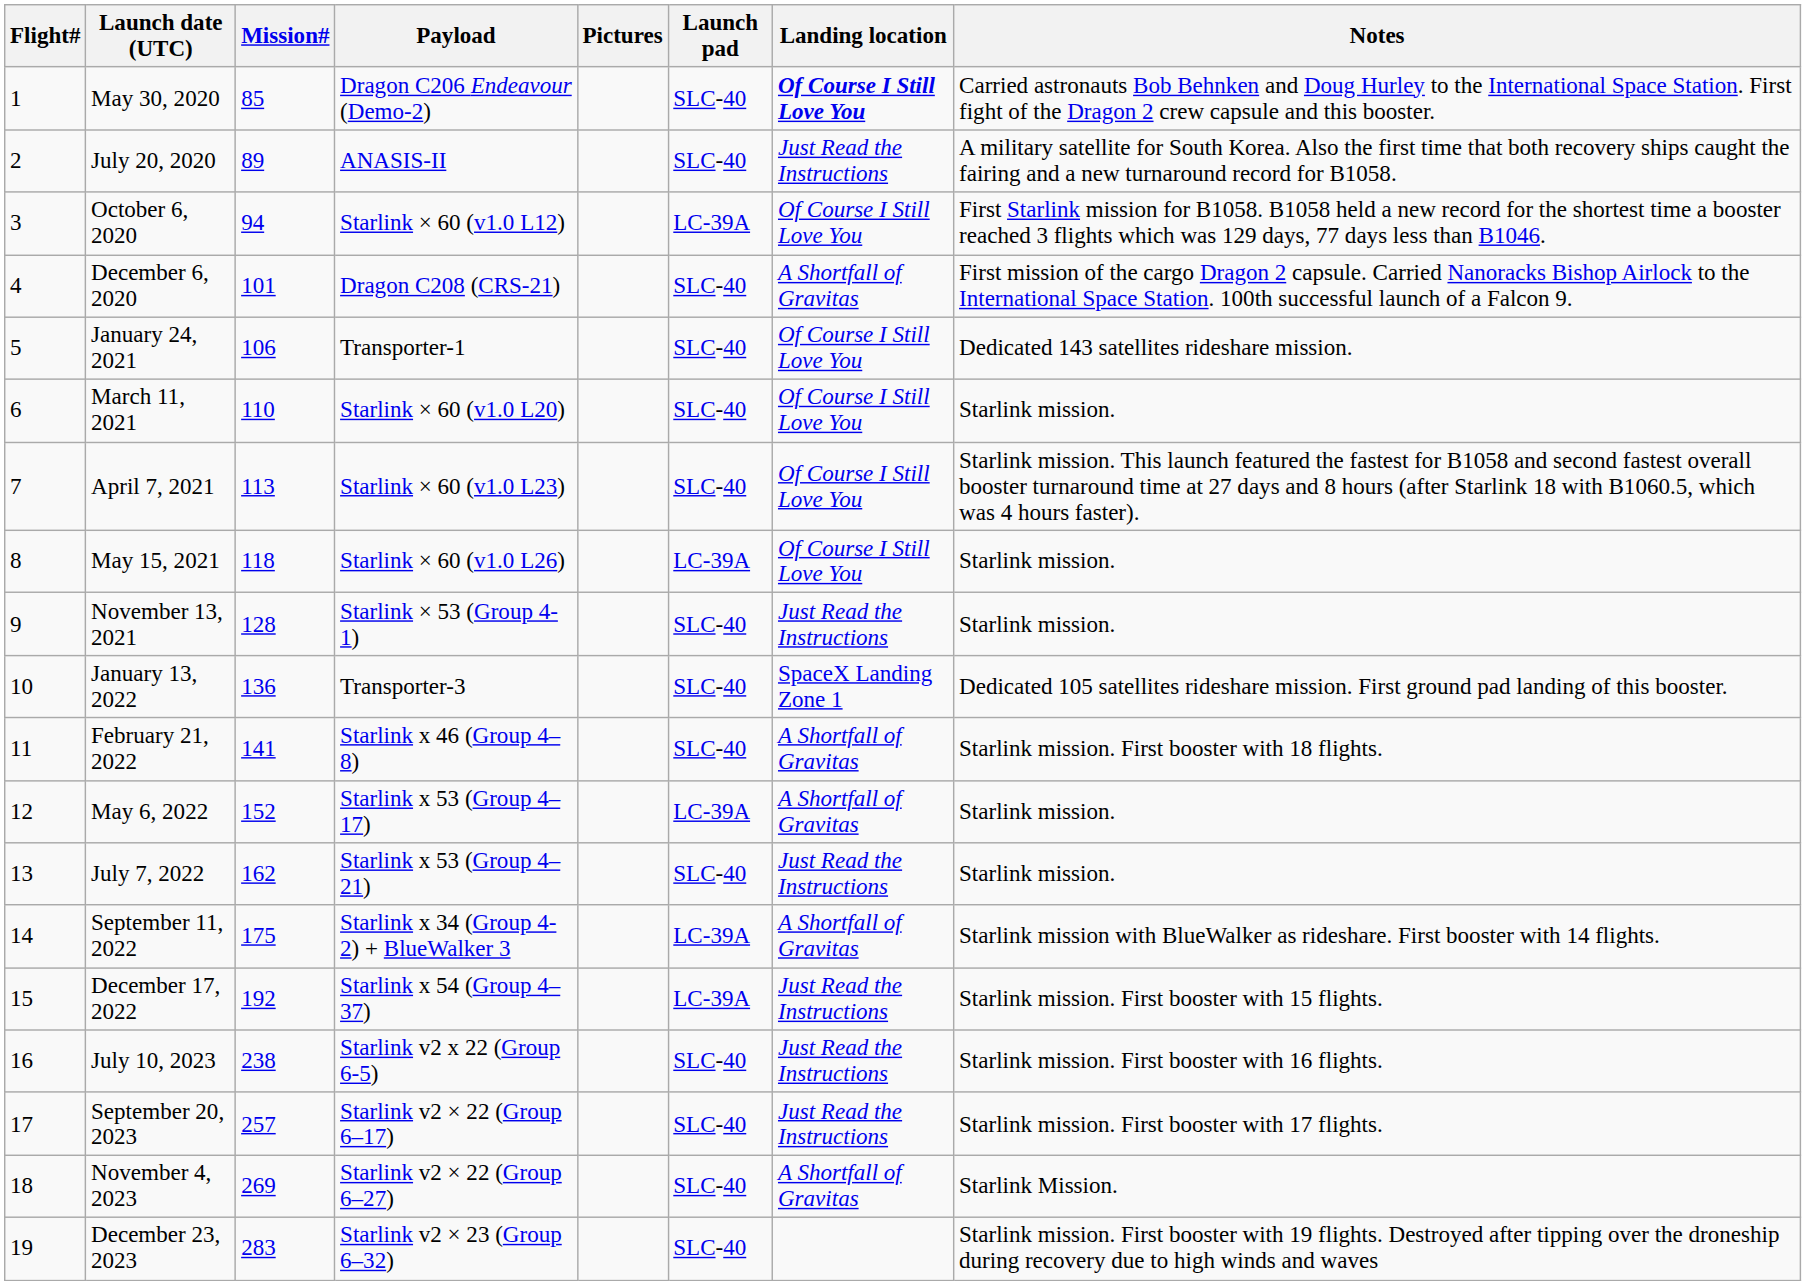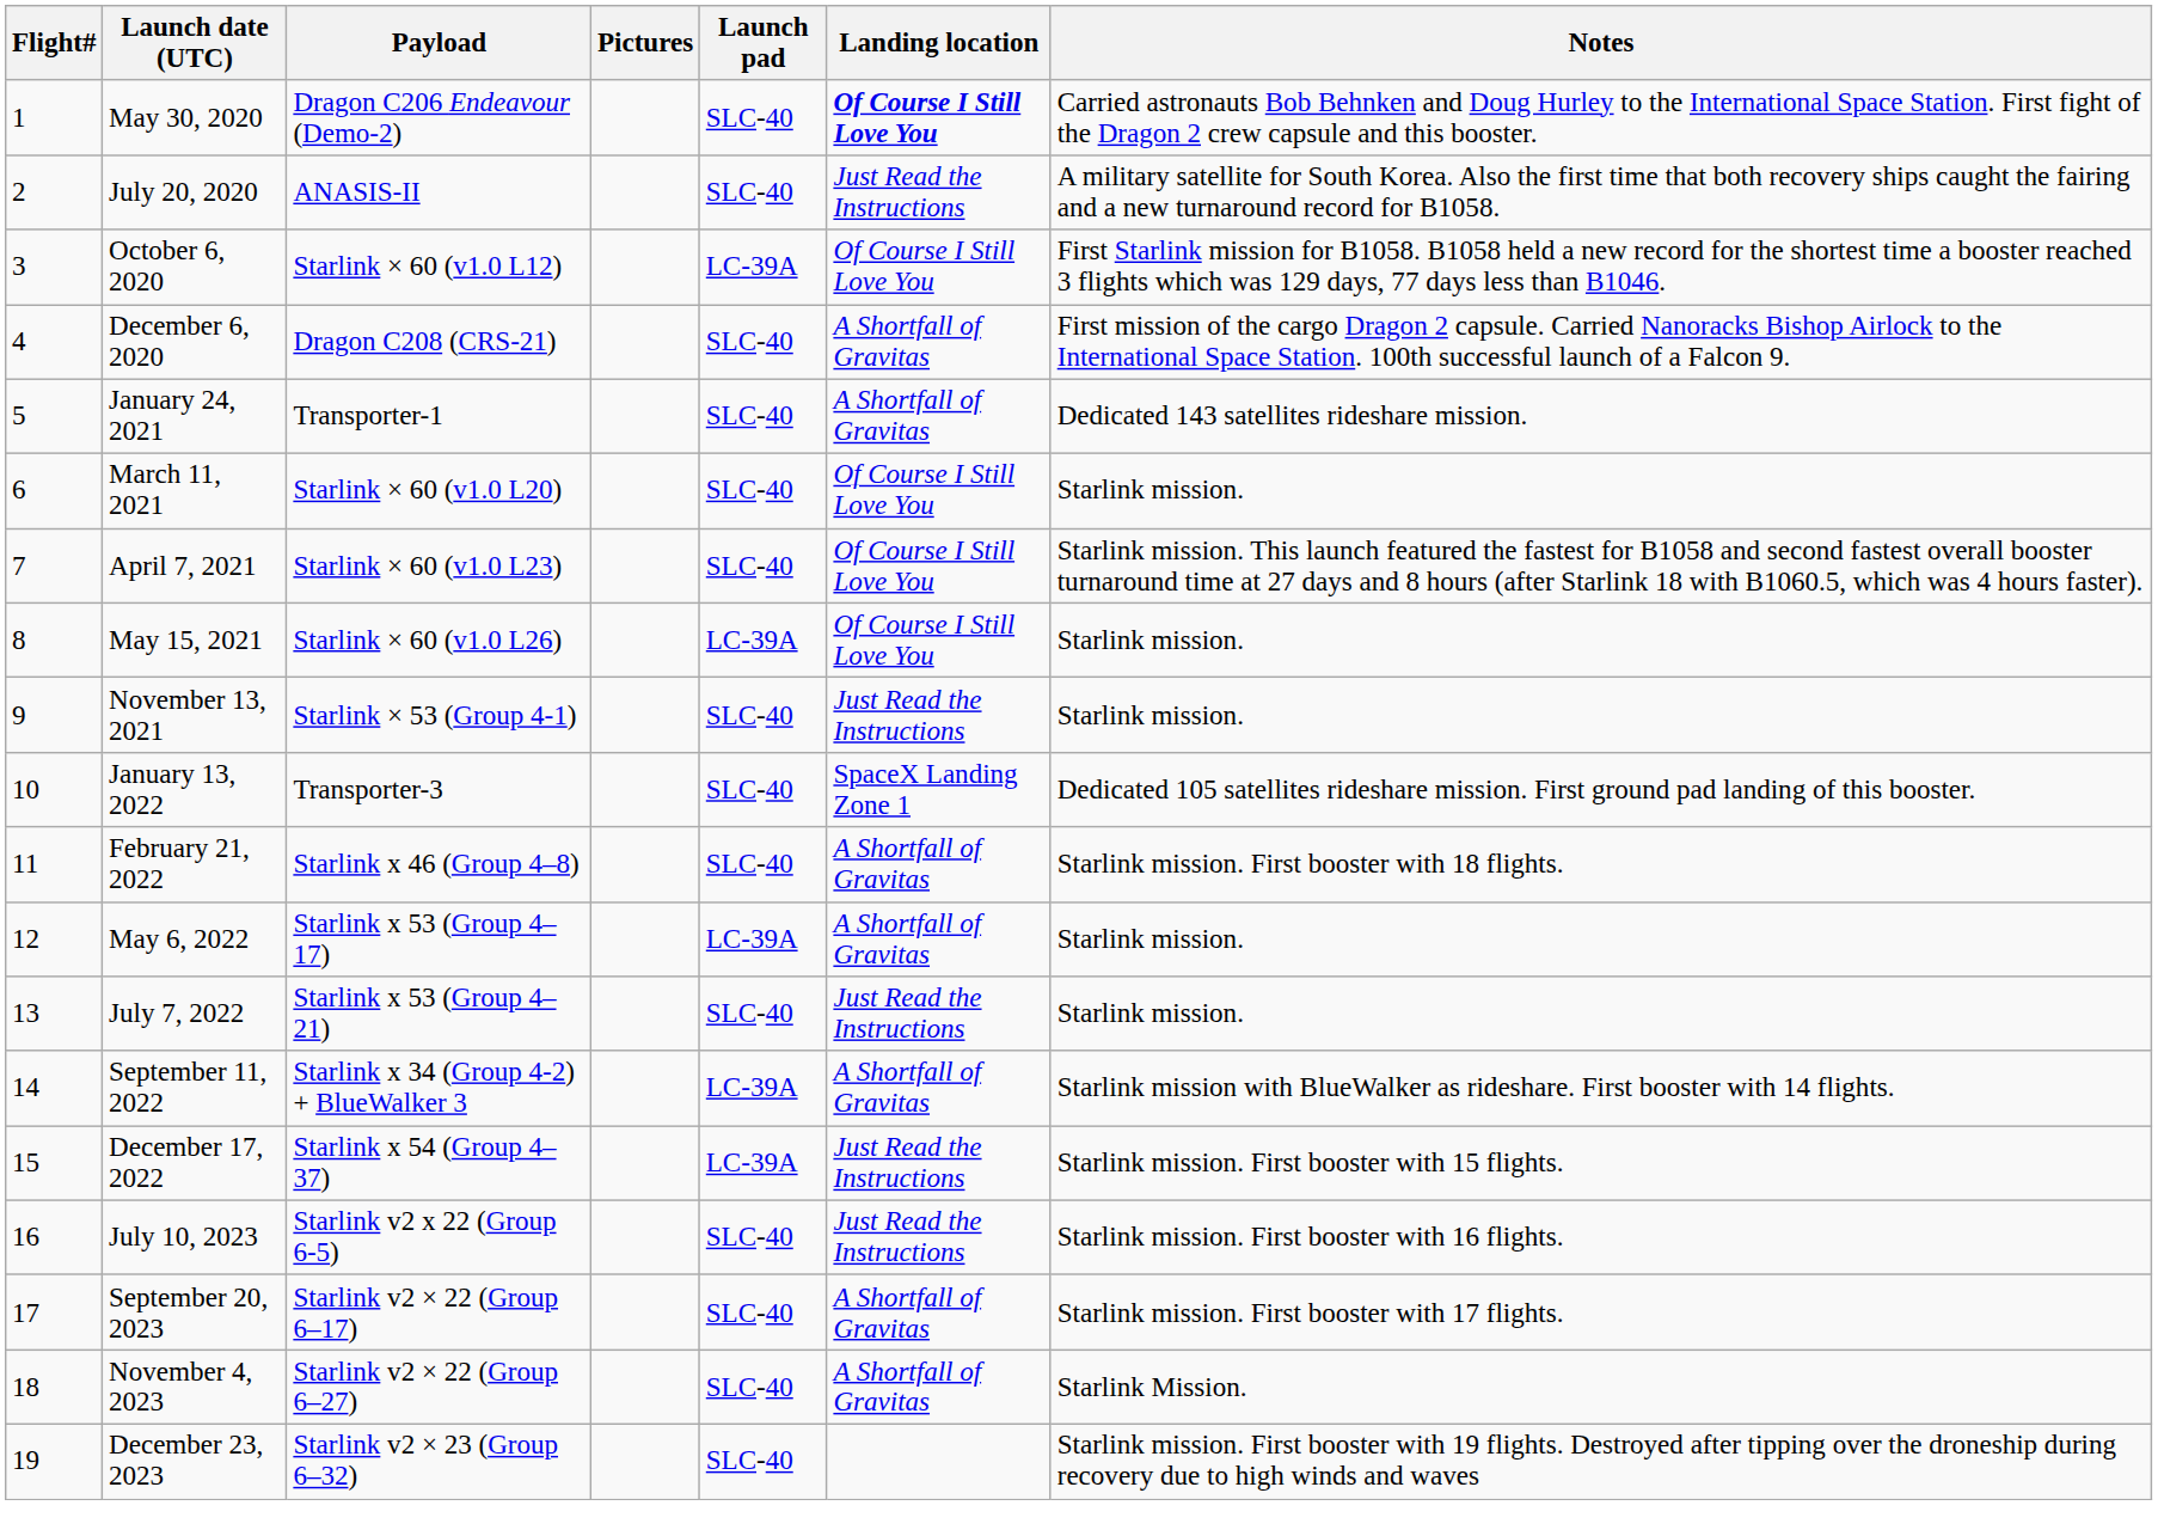- column: Mission# | 85 | 89 | 94 | 101 | 106 | 110 | 113 | 118 | 128 | 136 | 141 | 152 | 162 | 175 | 192 | 238 | 257 | 269 | 283
January 24, 2021 | Landing location: Of Course I Still Love You -> A Shortfall of Gravitas
September 20, 2023 | Landing location: Just Read the Instructions -> A Shortfall of Gravitas
